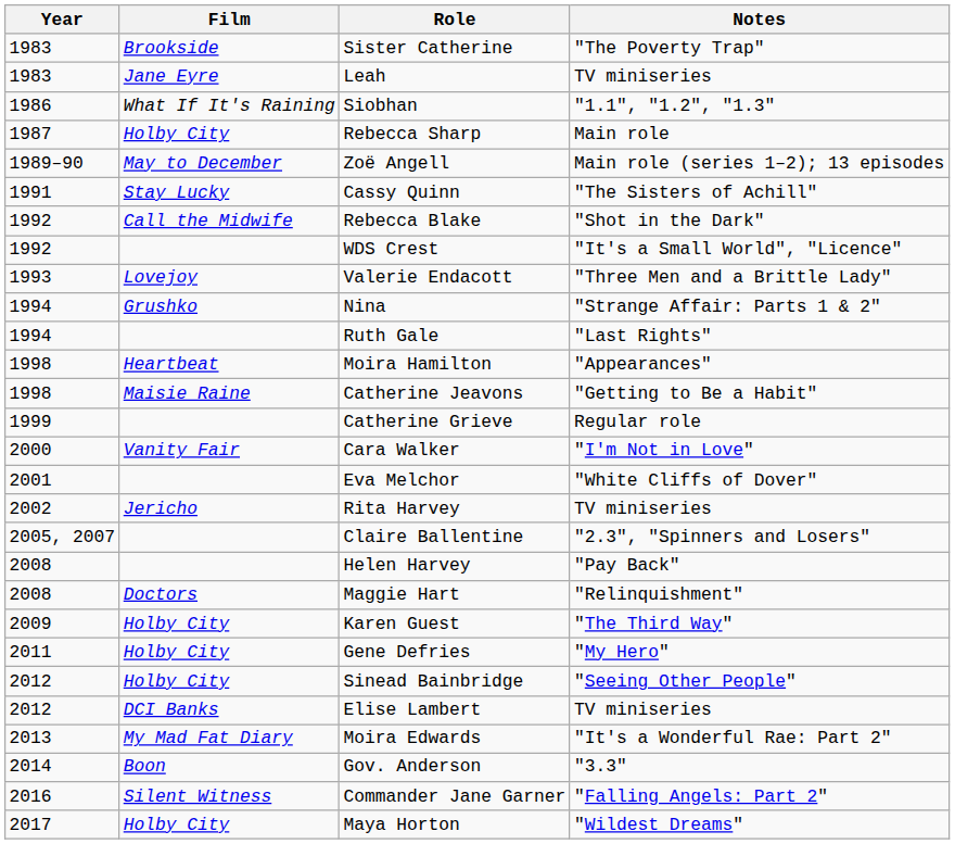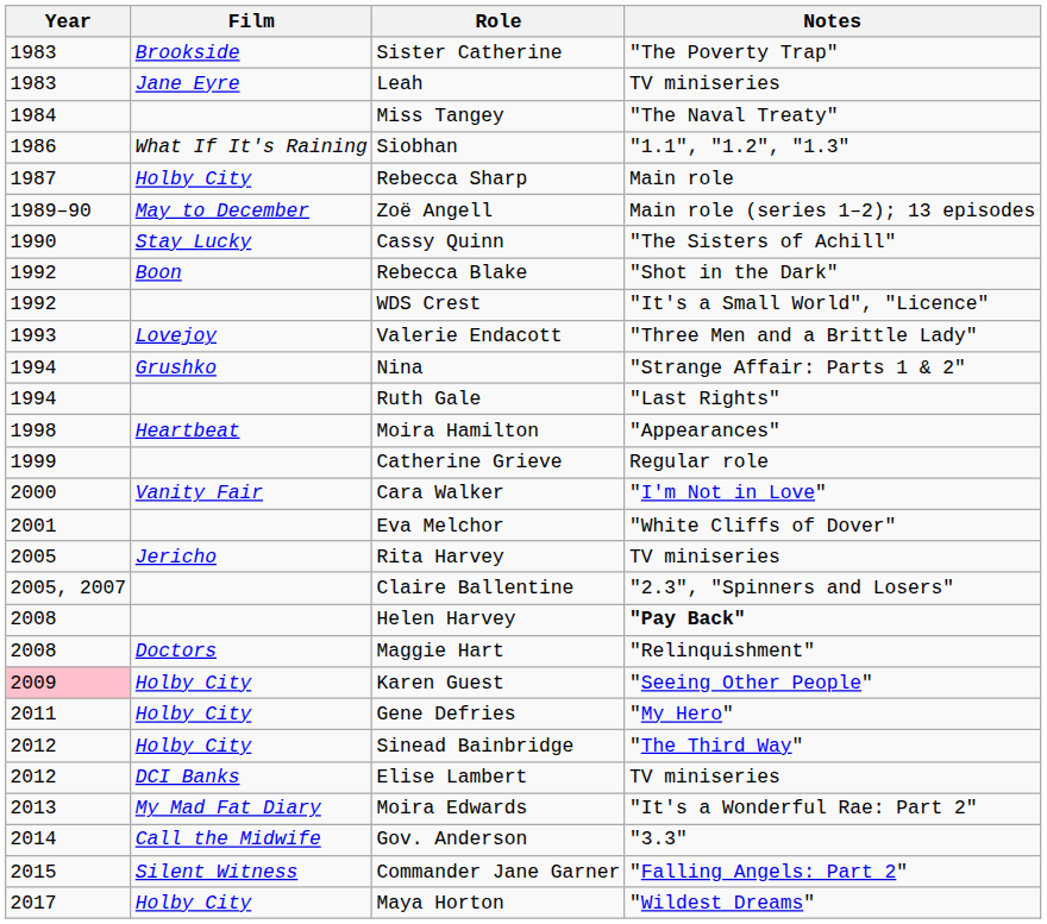+ row: 1984 | Miss Tangey | "The Naval Treaty"
Cassy Quinn | Year: 1991 -> 1990
Rebecca Blake | Film: Call the Midwife -> Boon
- row: 1998 | Maisie Raine | Catherine Jeavons | "Getting to Be a Habit"
Rita Harvey | Year: 2002 -> 2005
Helen Harvey | Notes: normal -> bold
Karen Guest | Year: no background -> pink background
Karen Guest | Notes: "The Third Way" -> "Seeing Other People"
Sinead Bainbridge | Notes: "Seeing Other People" -> "The Third Way"
Gov. Anderson | Film: Boon -> Call the Midwife
Commander Jane Garner | Year: 2016 -> 2015
